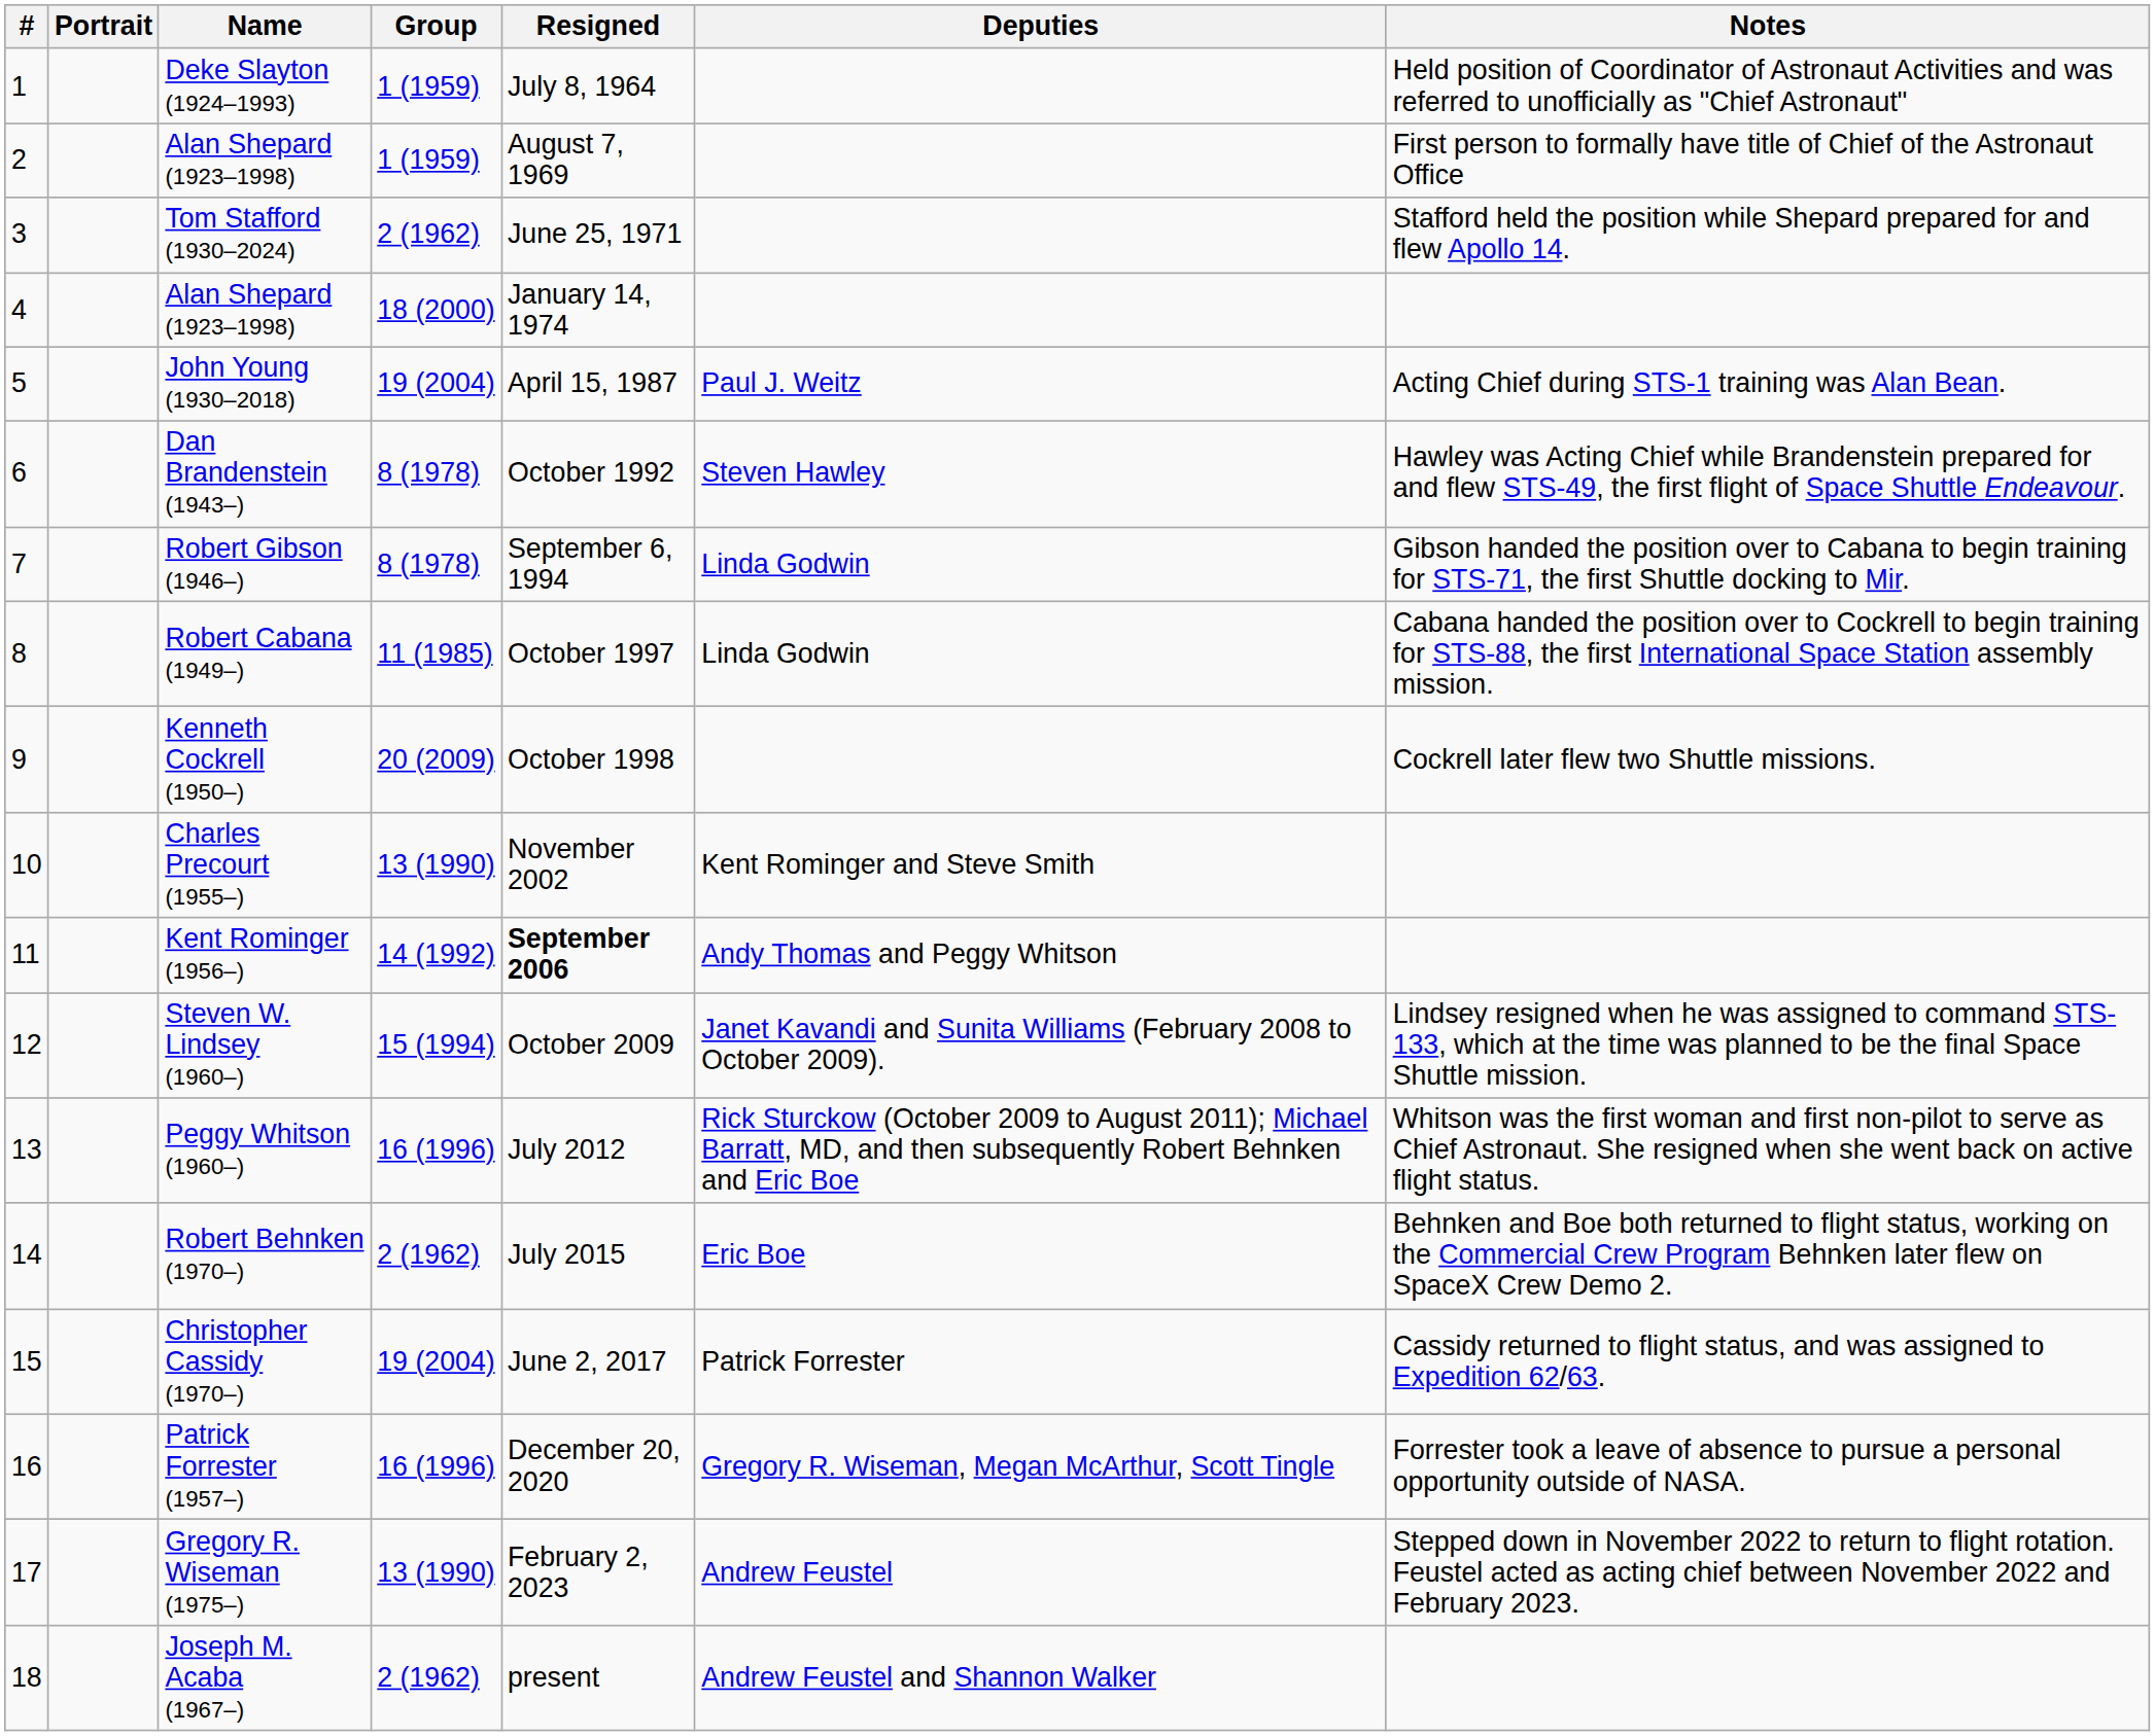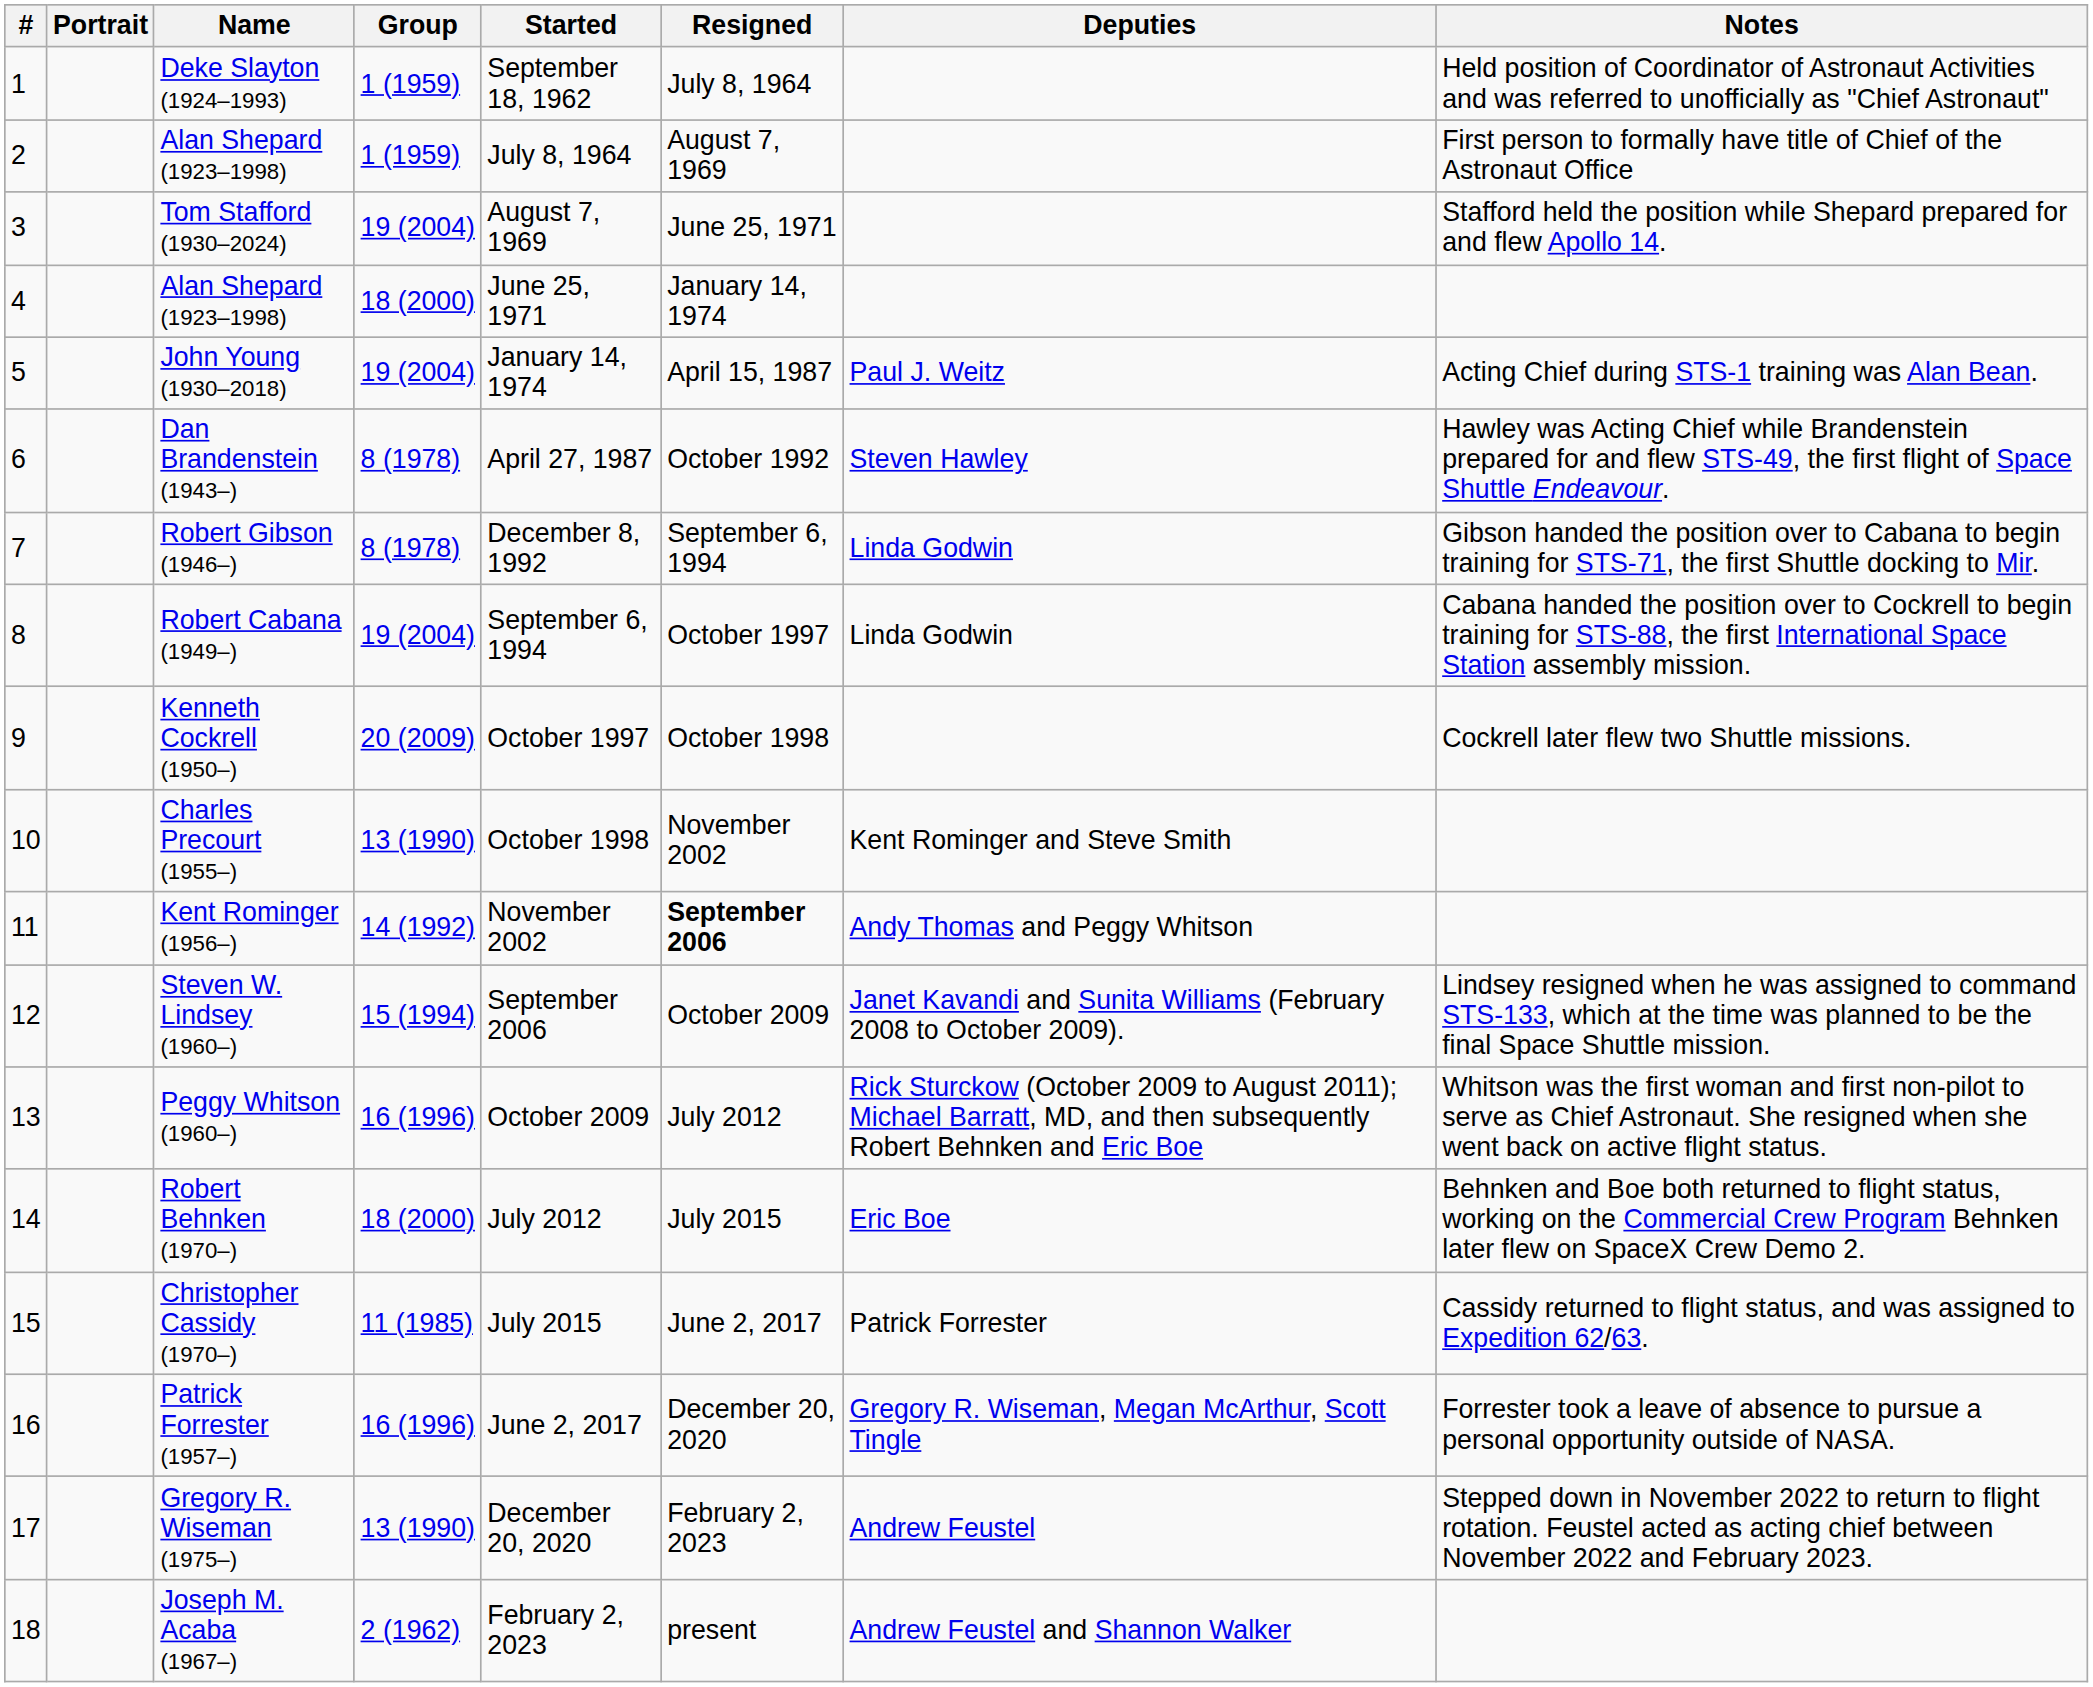+ column: Started | September 18, 1962 | July 8, 1964 | August 7, 1969 | June 25, 1971 | January 14, 1974 | April 27, 1987 | December 8, 1992 | September 6, 1994 | October 1997 | October 1998 | November 2002 | September 2006 | October 2009 | July 2012 | July 2015 | June 2, 2017 | December 20, 2020 | February 2, 2023
Tom Stafford (1930–2024) | Group: 2 (1962) -> 19 (2004)
Robert Cabana (1949–) | Group: 11 (1985) -> 19 (2004)
Robert Behnken (1970–) | Group: 2 (1962) -> 18 (2000)
Christopher Cassidy (1970–) | Group: 19 (2004) -> 11 (1985)
